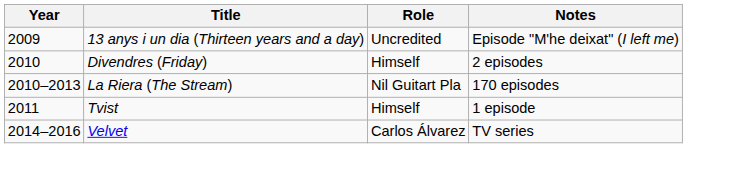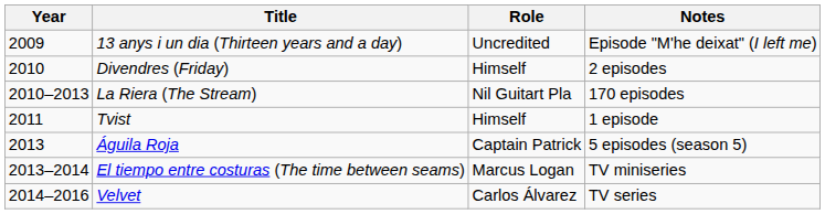+ row: 2013 | Águila Roja | Captain Patrick | 5 episodes (season 5)
+ row: 2013–2014 | El tiempo entre costuras (The time between seams) | Marcus Logan | TV miniseries
